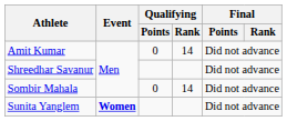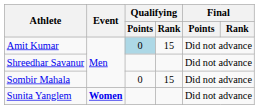Amit Kumar | Qualifying / Points: no background -> lightblue background
Amit Kumar | Qualifying / Rank: 14 -> 15
Sombir Mahala | Qualifying / Rank: 14 -> 15
